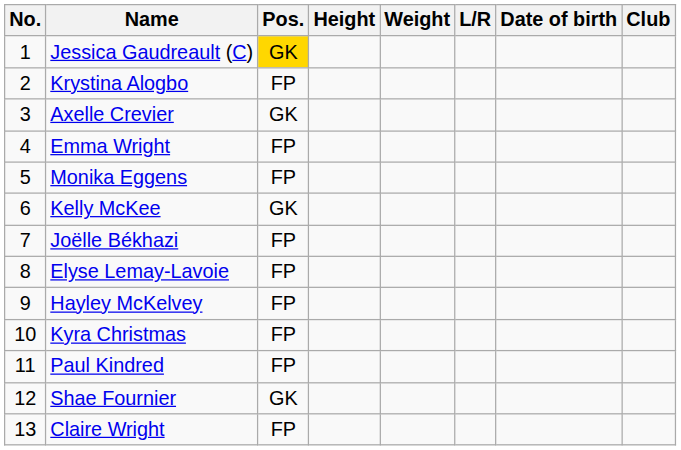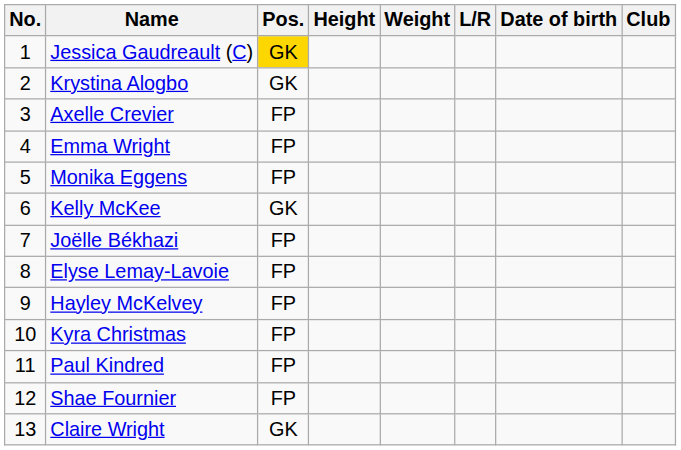Krystina Alogbo | Pos.: FP -> GK
Axelle Crevier | Pos.: GK -> FP
Shae Fournier | Pos.: GK -> FP
Claire Wright | Pos.: FP -> GK
